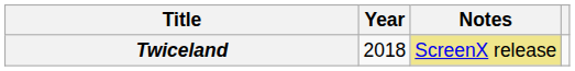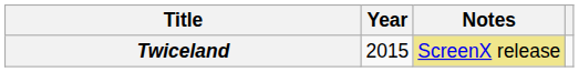Twiceland | Year: 2018 -> 2015
